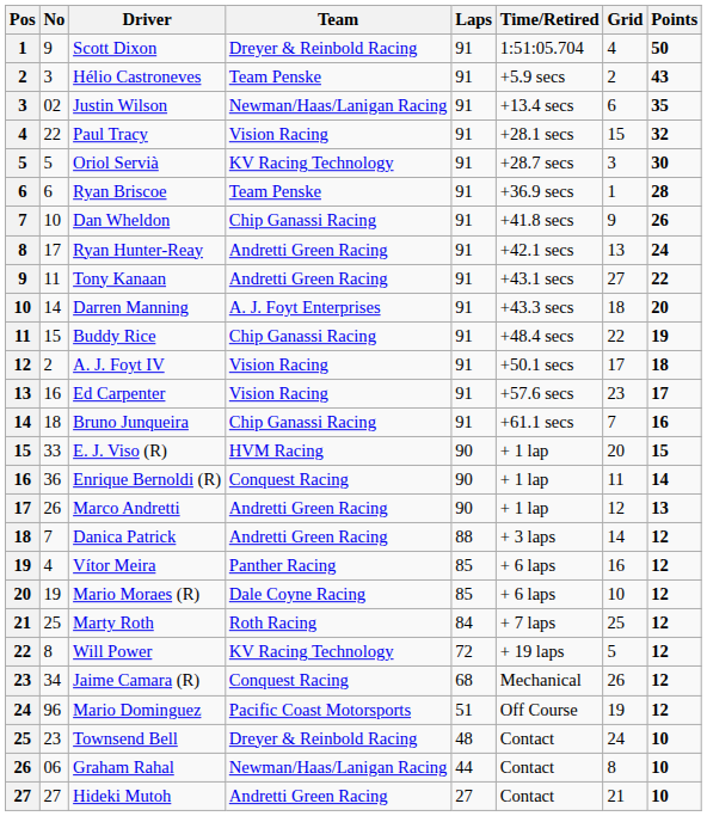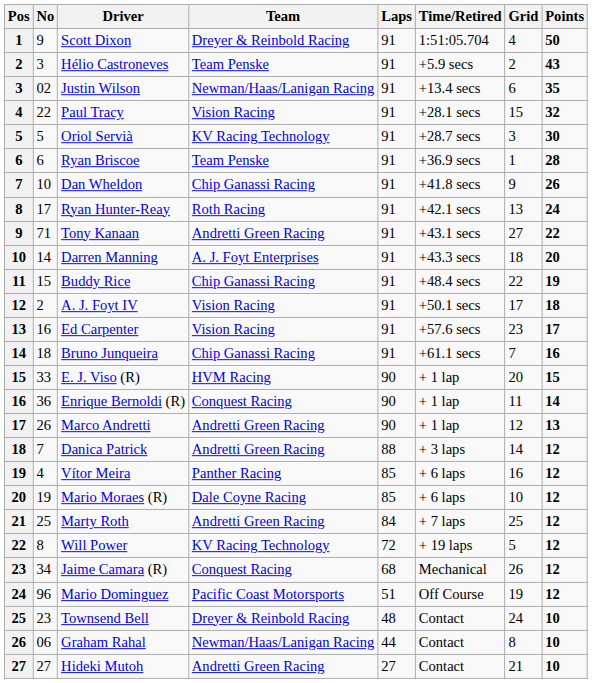Ryan Hunter-Reay | Team: Andretti Green Racing -> Roth Racing
Tony Kanaan | No: 11 -> 71
Marty Roth | Team: Roth Racing -> Andretti Green Racing
